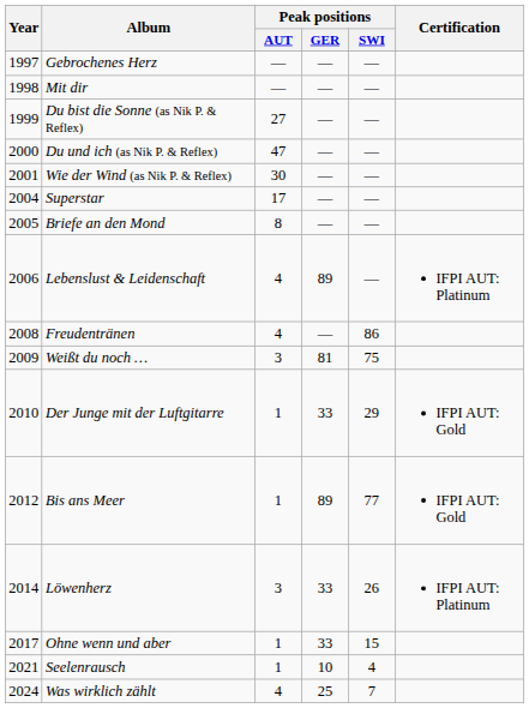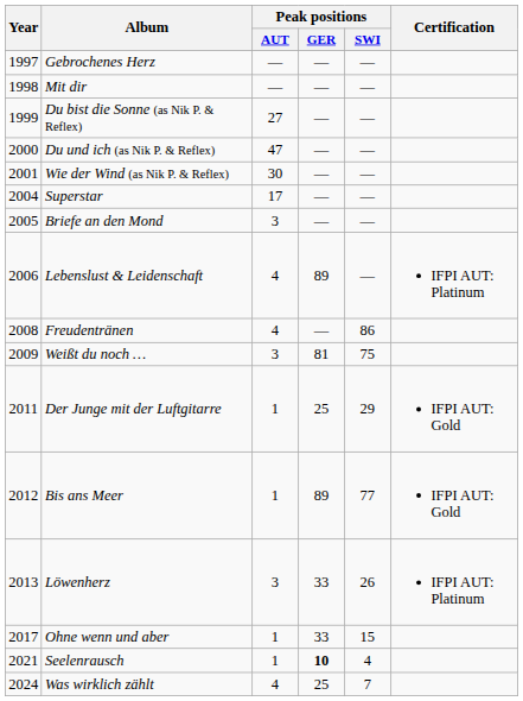Briefe an den Mond | Peak positions / AUT: 8 -> 3
Der Junge mit der Luftgitarre | Year: 2010 -> 2011
Der Junge mit der Luftgitarre | Peak positions / GER: 33 -> 25
Löwenherz | Year: 2014 -> 2013
Seelenrausch | Peak positions / GER: normal -> bold
